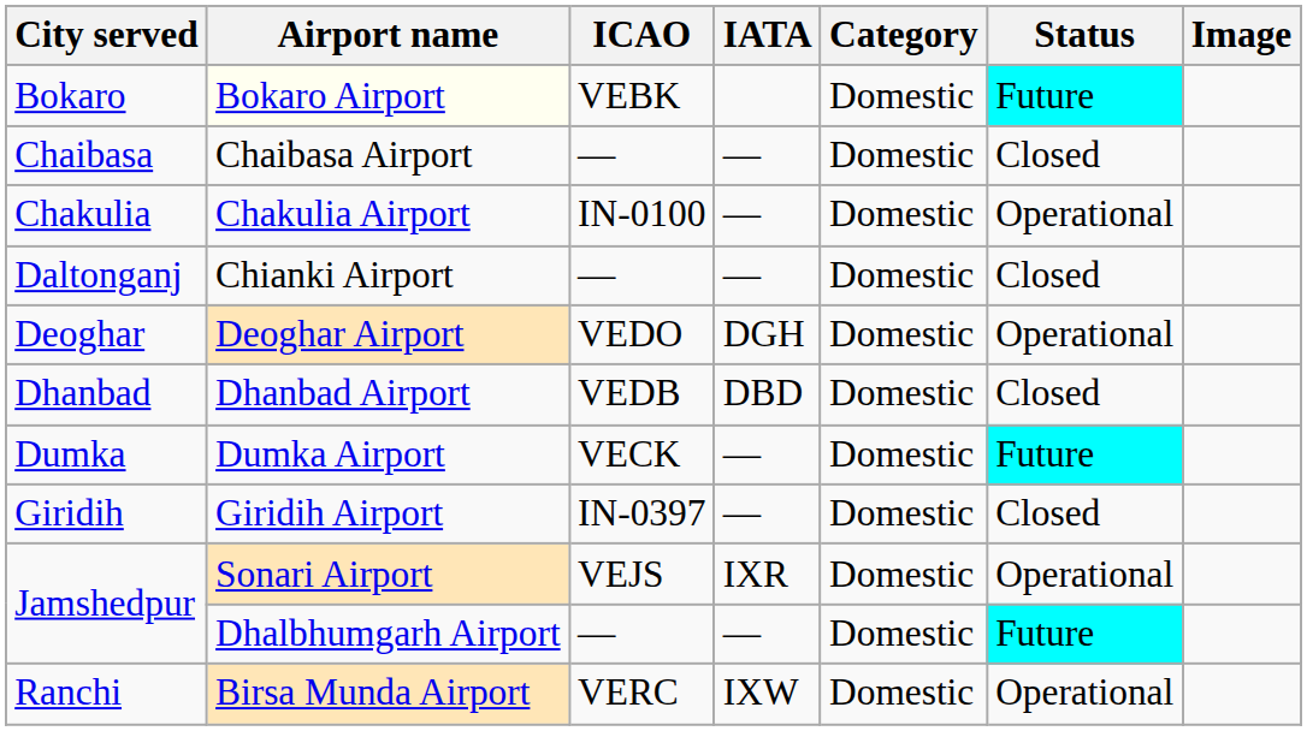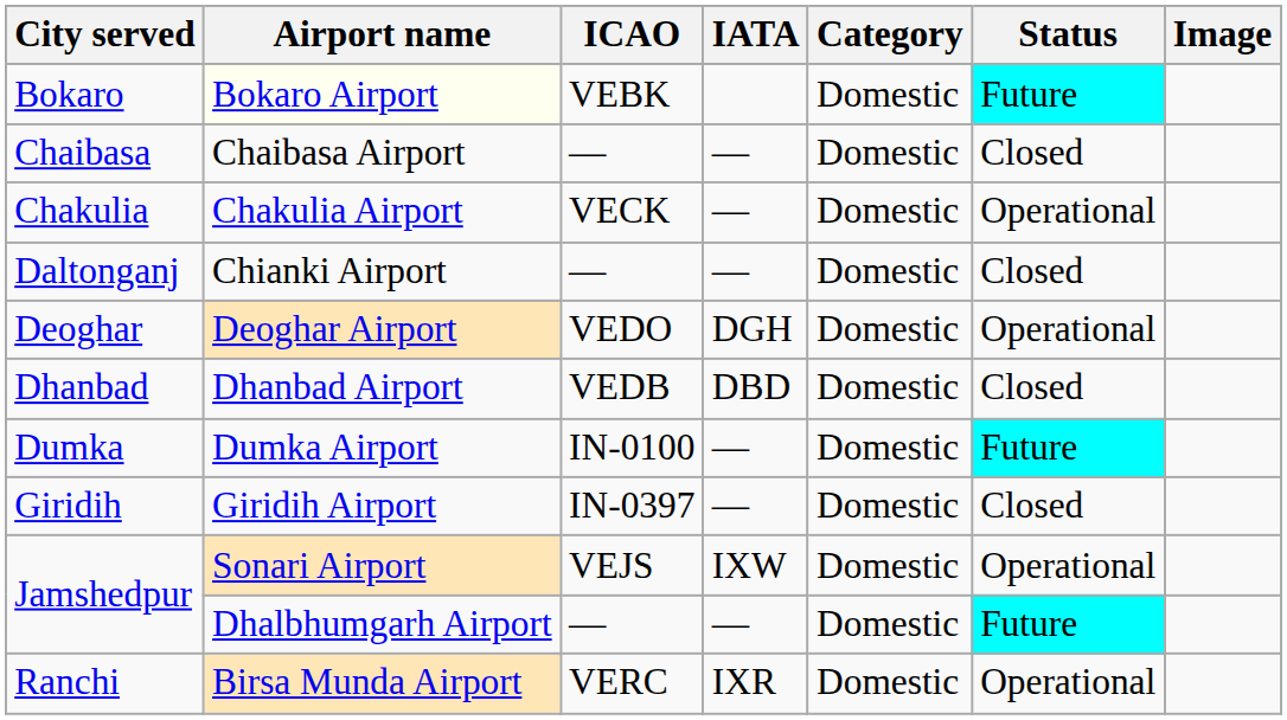Chakulia Airport | ICAO: IN-0100 -> VECK
Dumka Airport | ICAO: VECK -> IN-0100
Sonari Airport | IATA: IXR -> IXW
Birsa Munda Airport | IATA: IXW -> IXR
